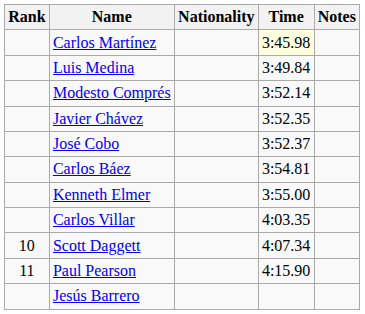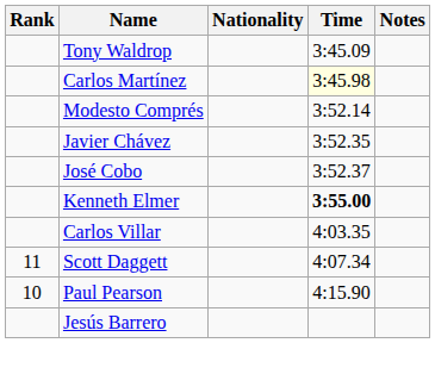+ row: Tony Waldrop | 3:45.09
- row: Luis Medina | 3:49.84
- row: Carlos Báez | 3:54.81
Kenneth Elmer | Time: normal -> bold
Scott Daggett | Rank: 10 -> 11
Paul Pearson | Rank: 11 -> 10
